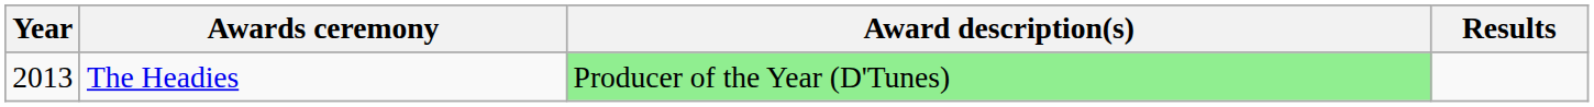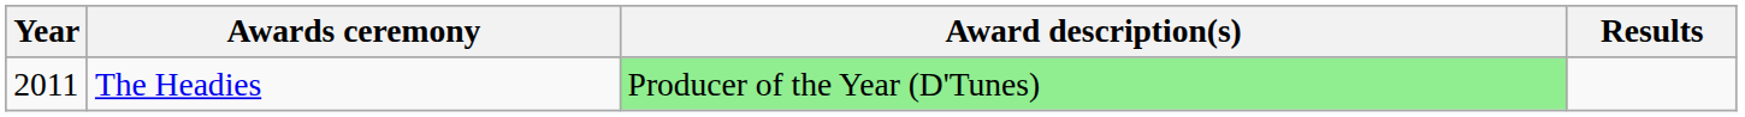The Headies | Year: 2013 -> 2011
